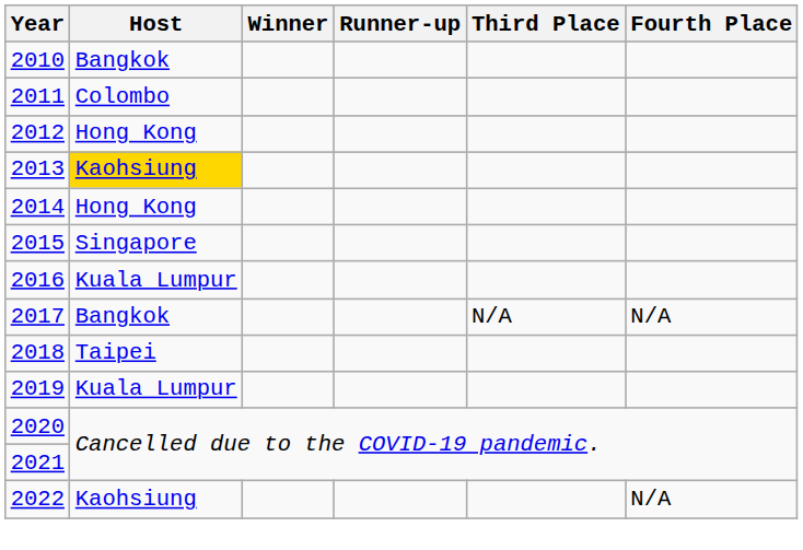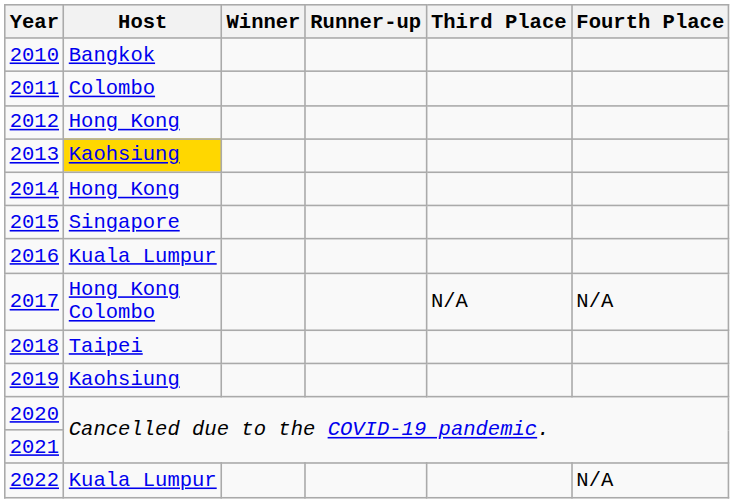2017 | Host: Bangkok -> Hong Kong Colombo
2019 | Host: Kuala Lumpur -> Kaohsiung
2022 | Host: Kaohsiung -> Kuala Lumpur
